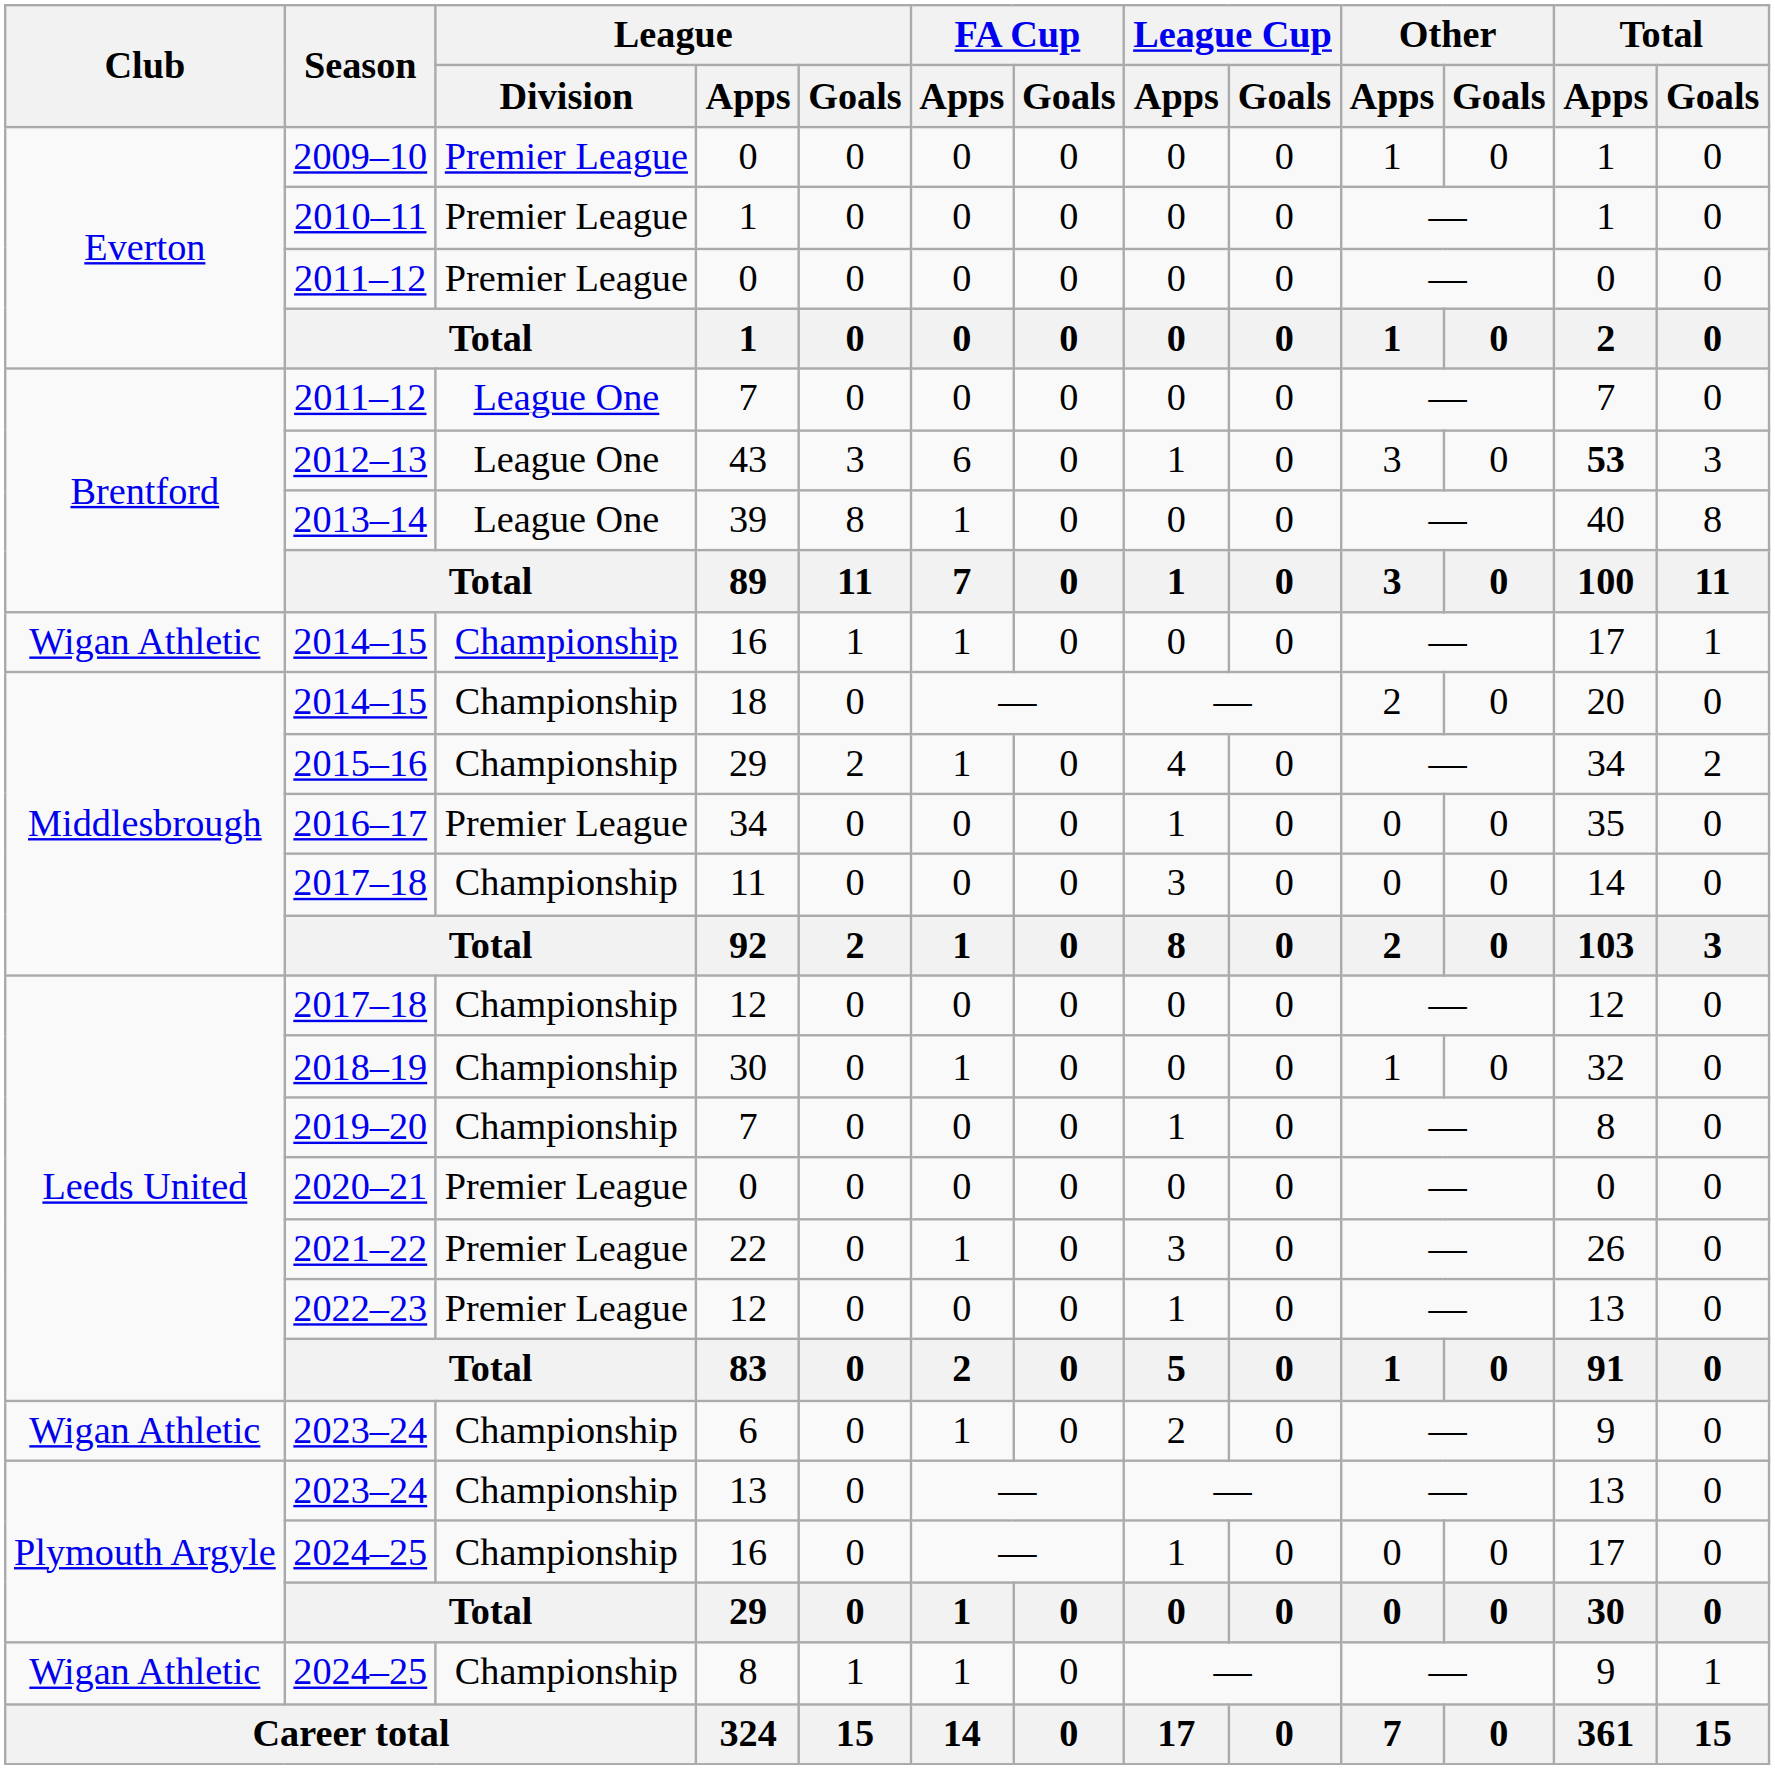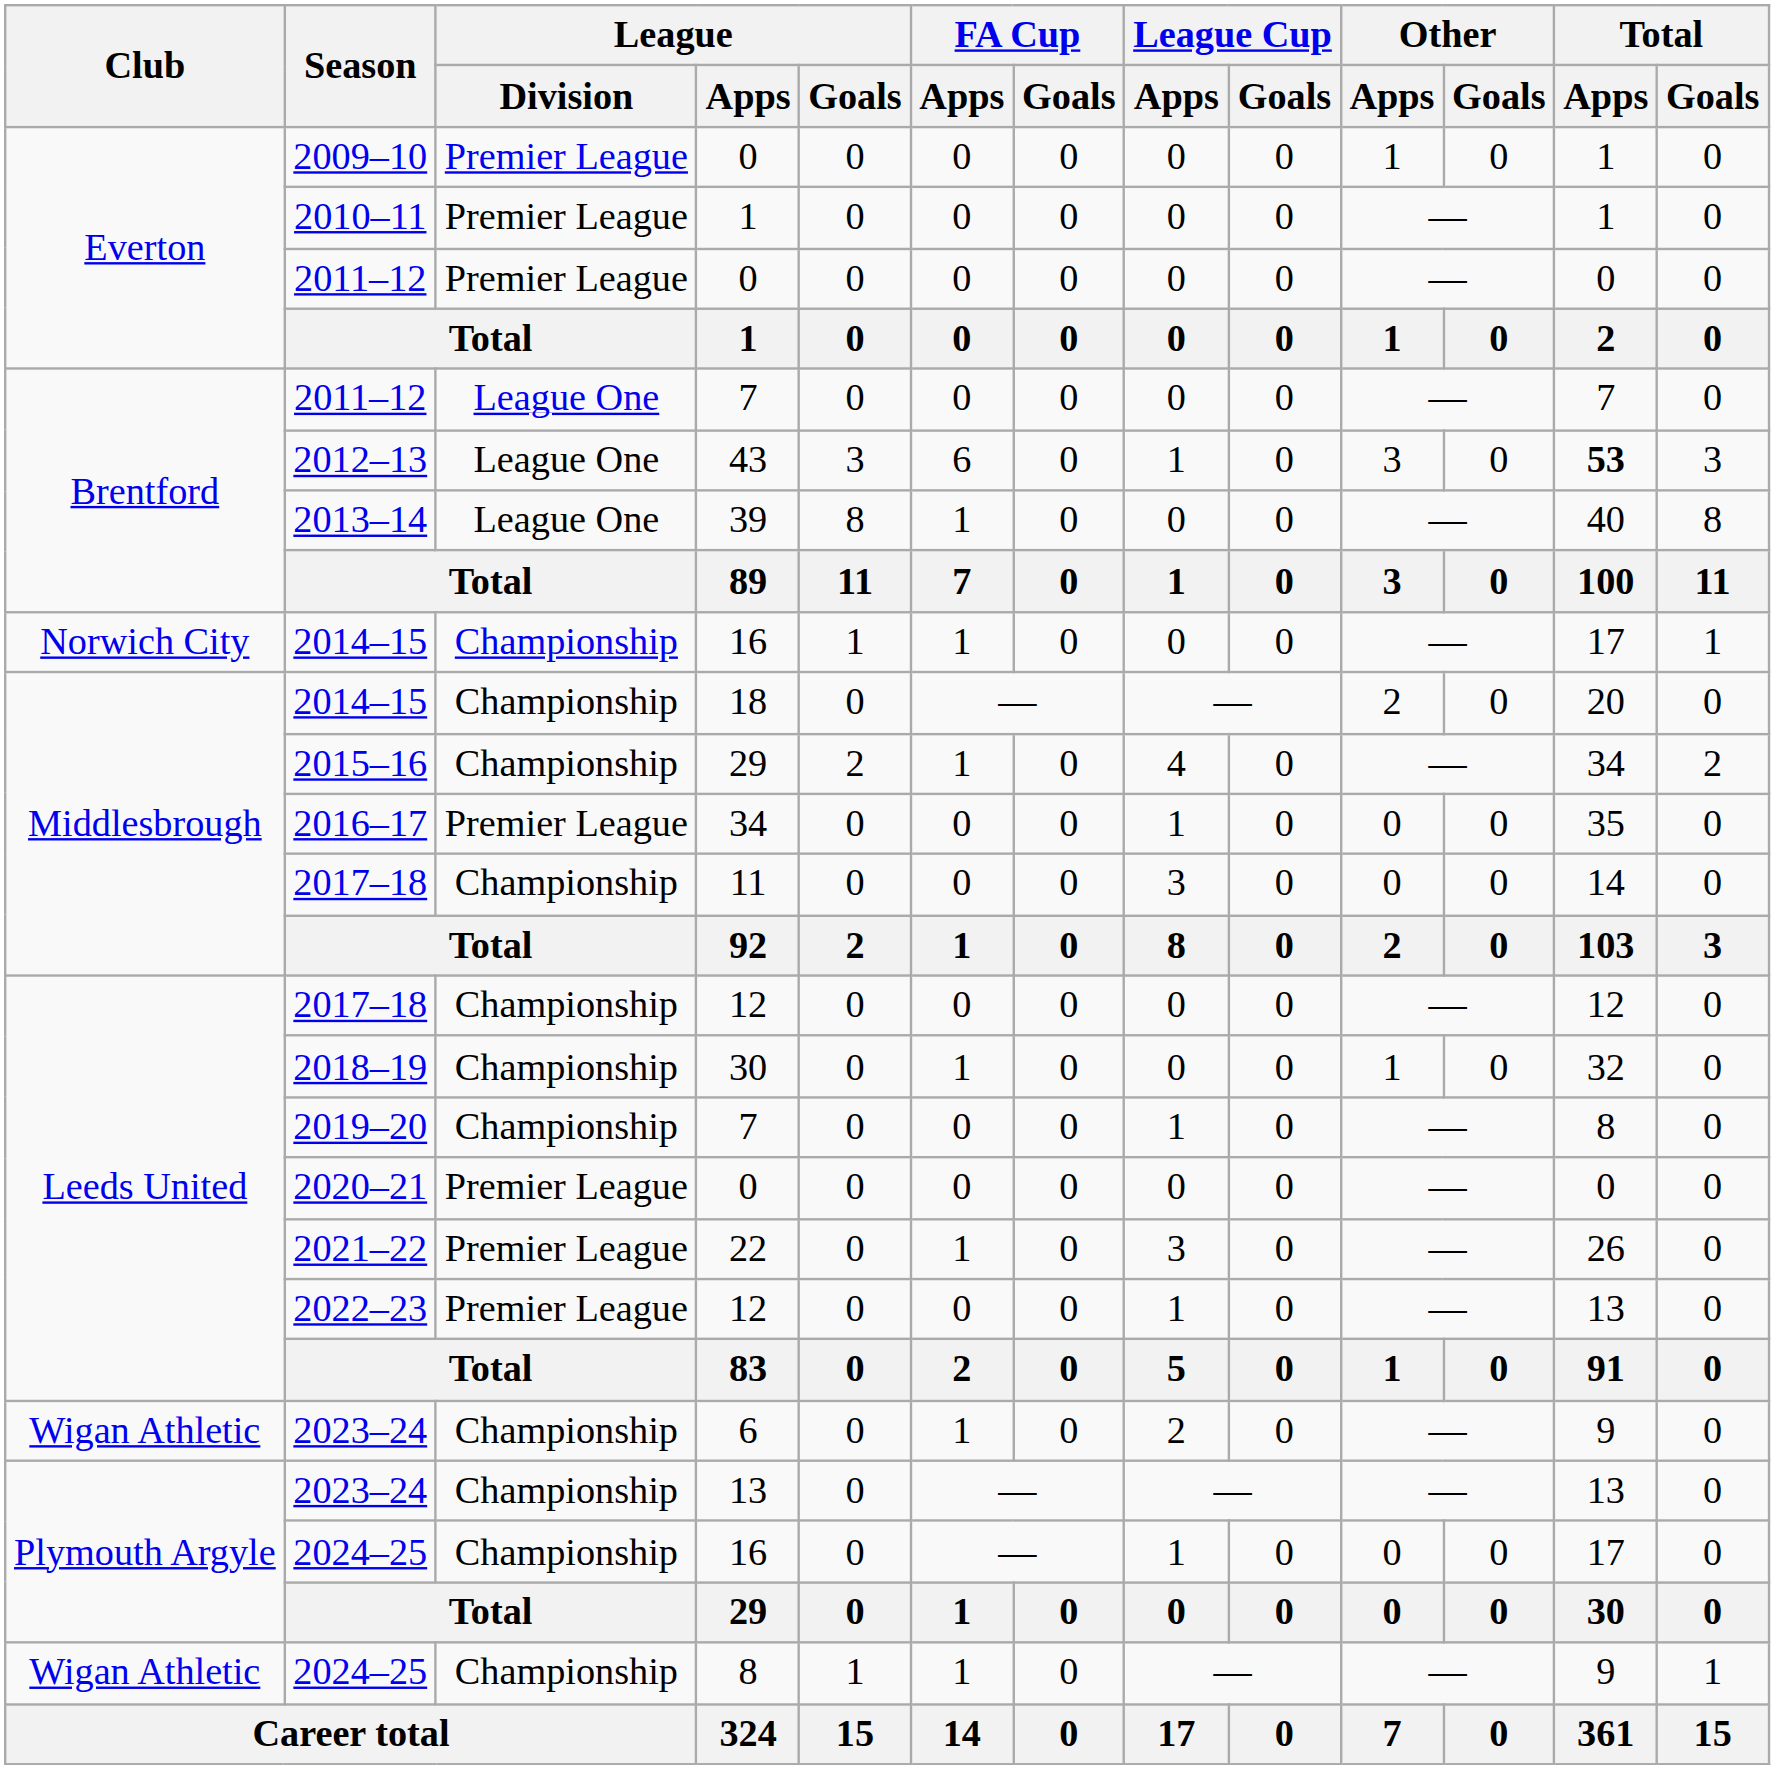2014–15 / 16 | Club: Wigan Athletic -> Norwich City
